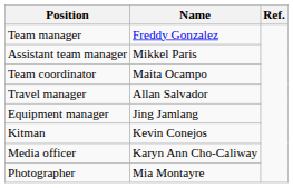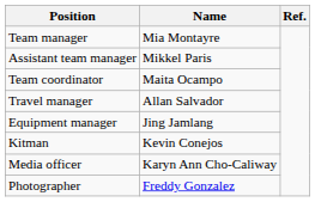Team manager | Name: Freddy Gonzalez -> Mia Montayre
Photographer | Name: Mia Montayre -> Freddy Gonzalez
